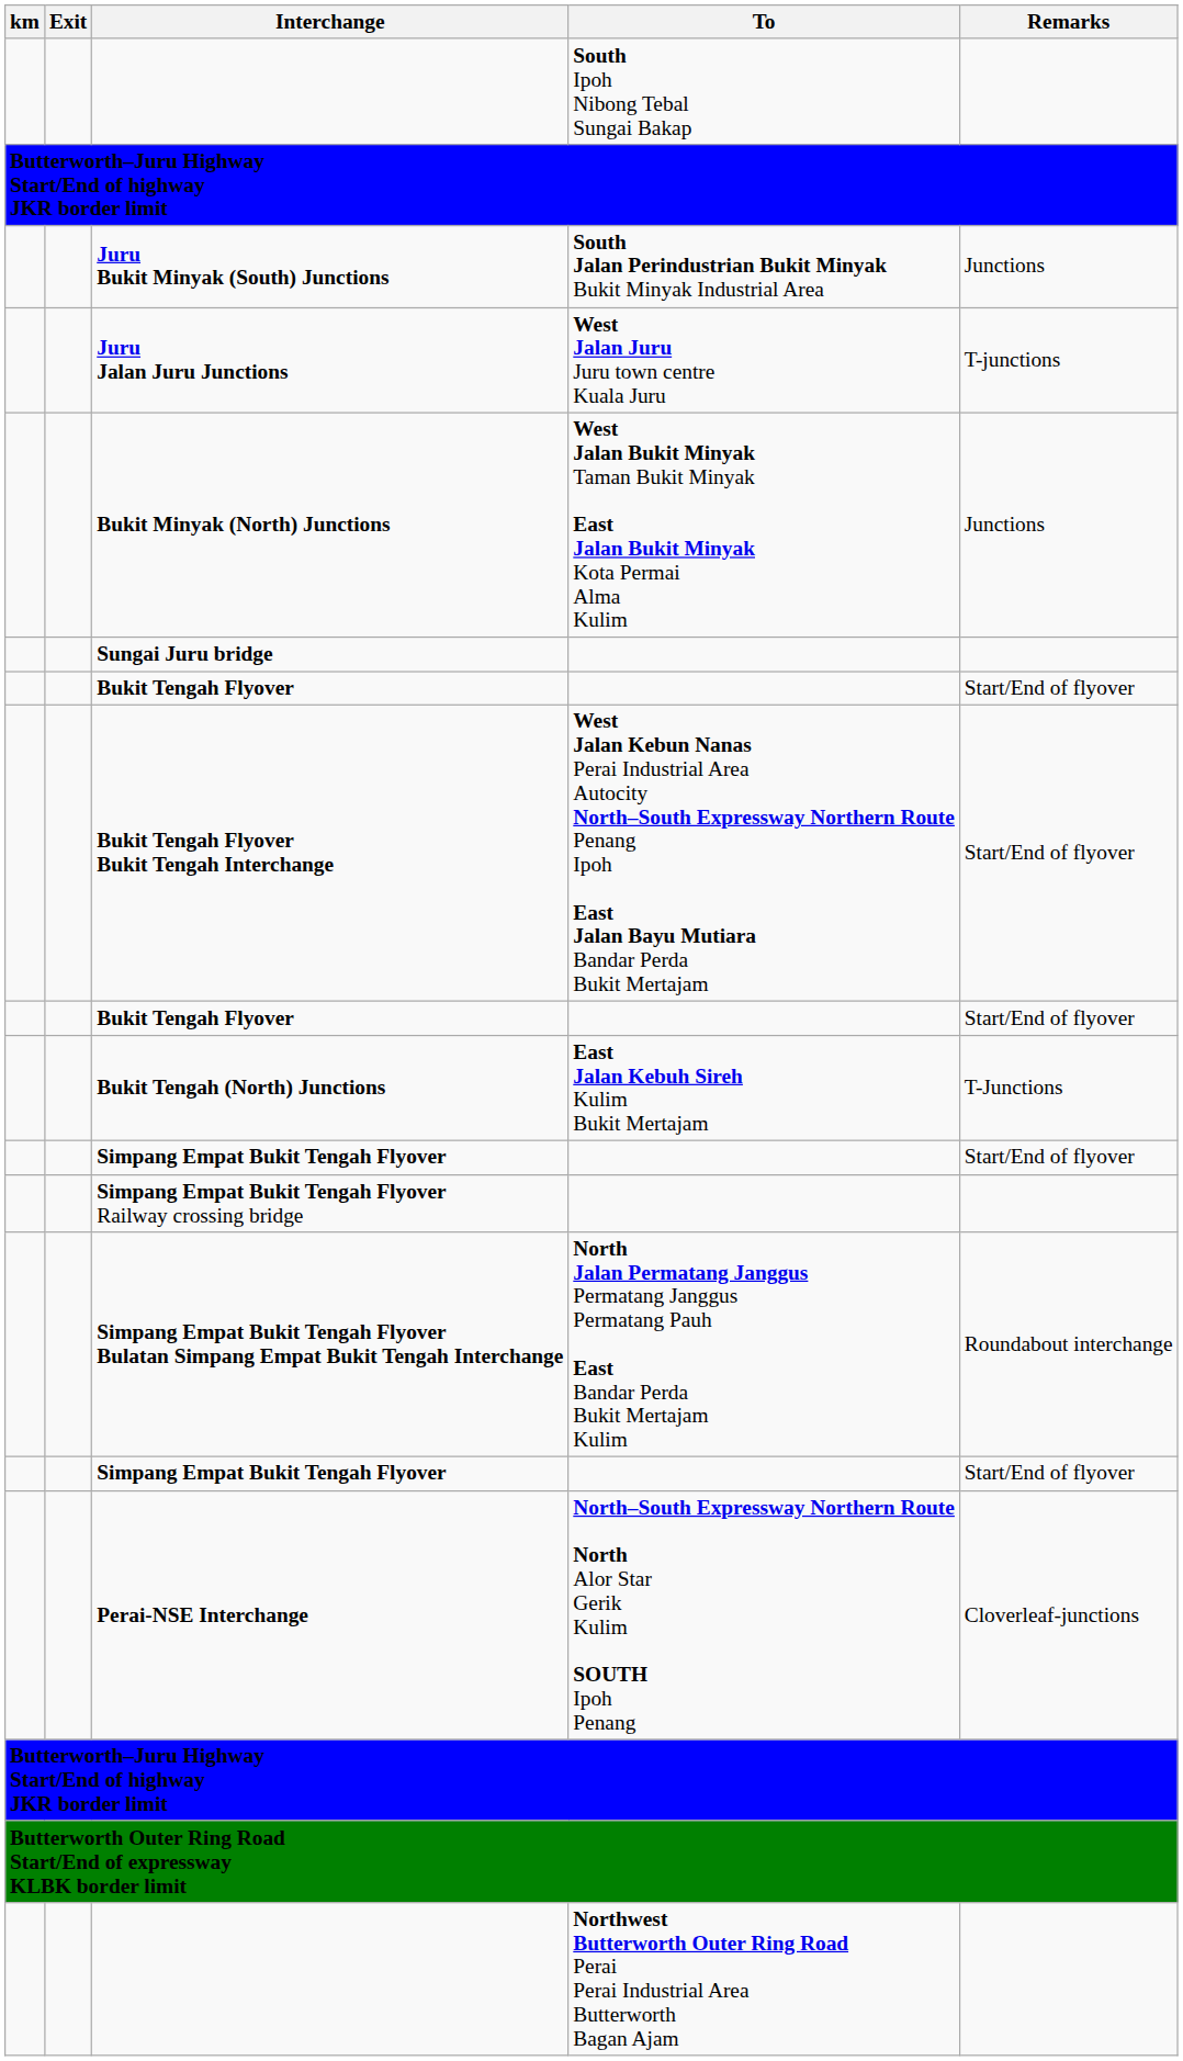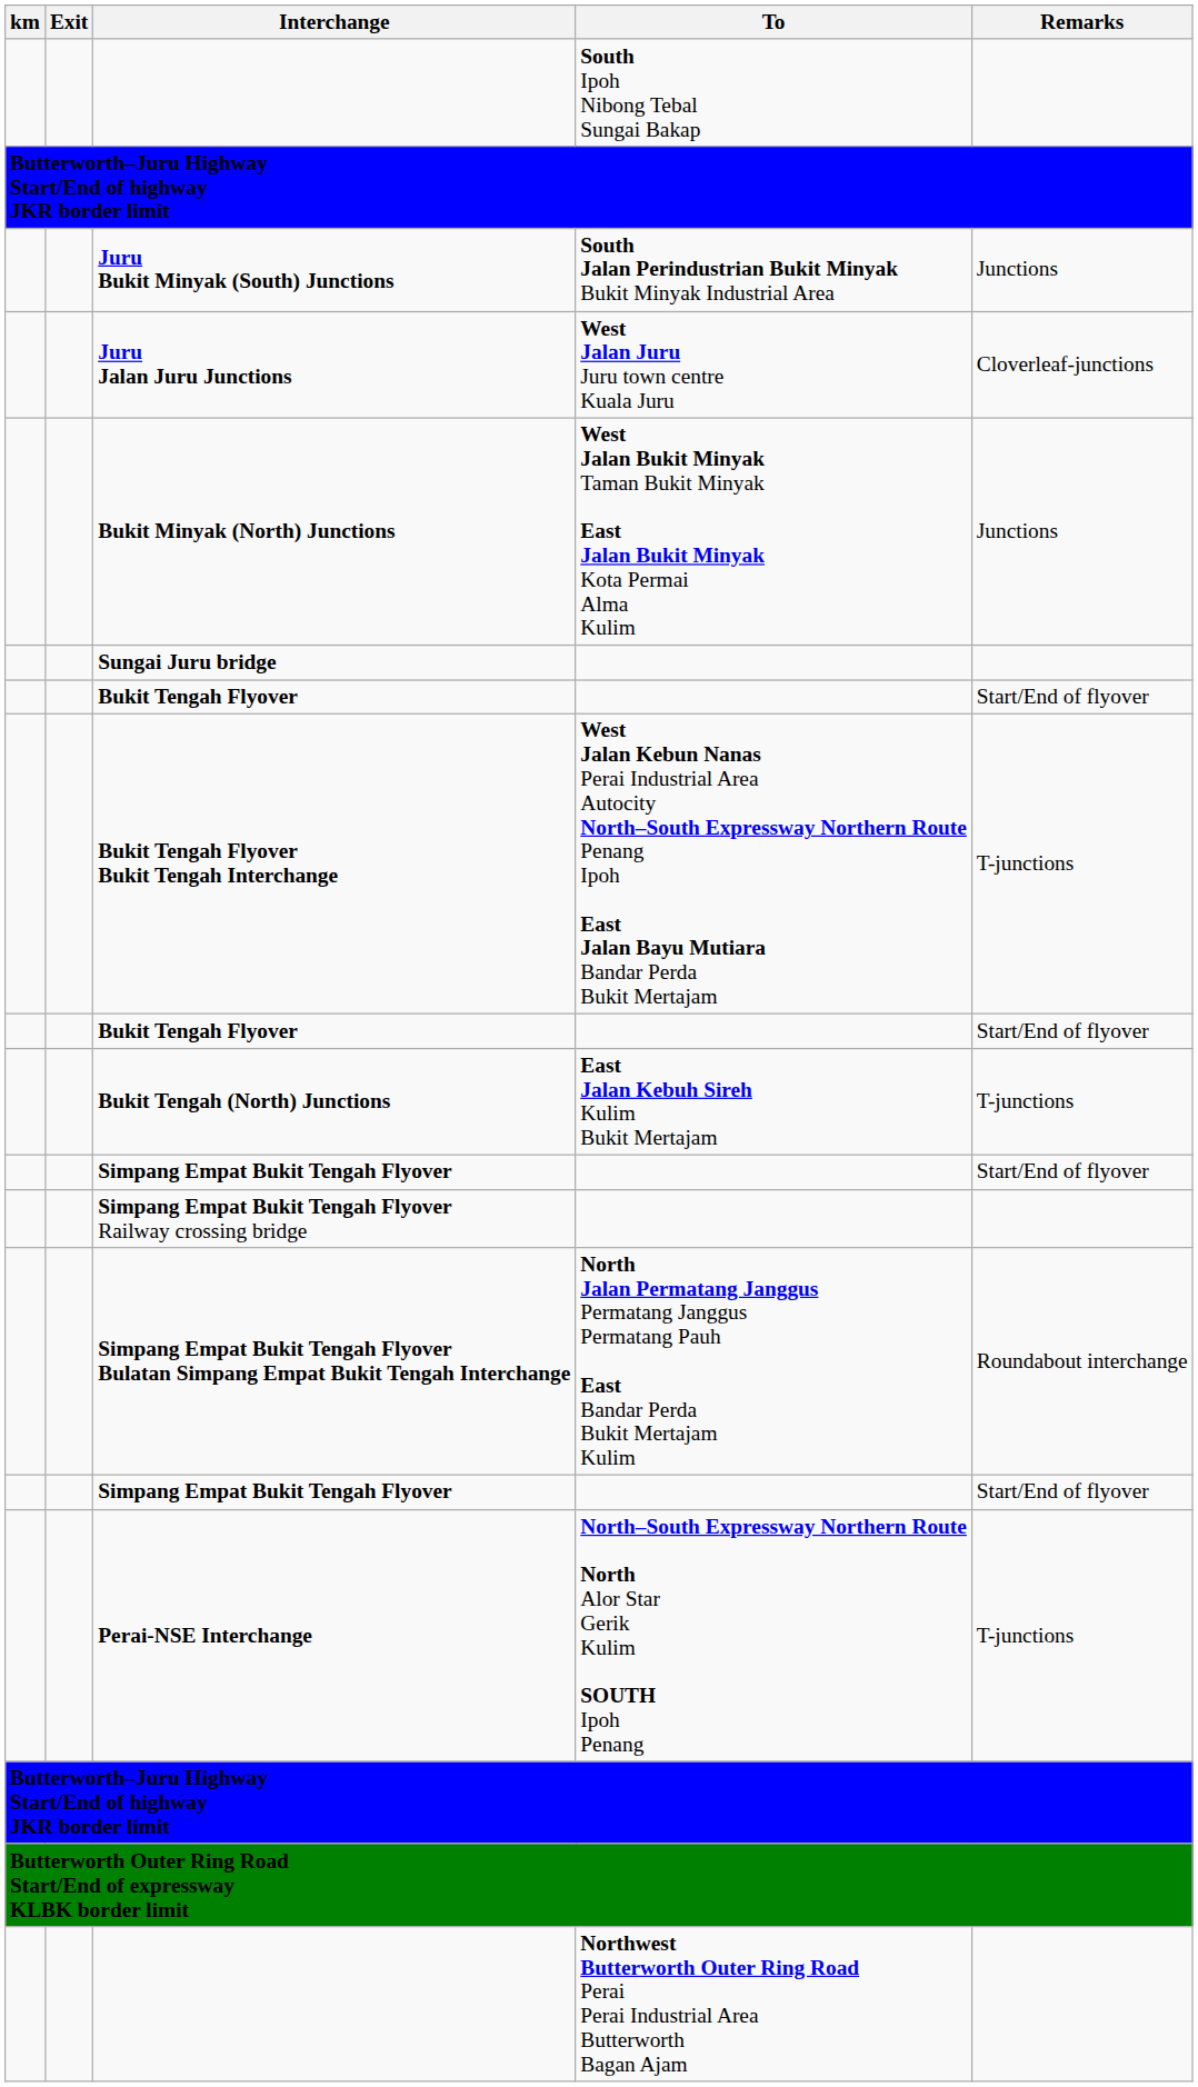Juru Jalan Juru Junctions | Remarks: T-junctions -> Cloverleaf-junctions
Bukit Tengah Flyover Bukit Tengah Interchange | Remarks: Start/End of flyover -> T-junctions
Bukit Tengah (North) Junctions | Remarks: T-Junctions -> T-junctions
Perai-NSE Interchange | Remarks: Cloverleaf-junctions -> T-junctions
